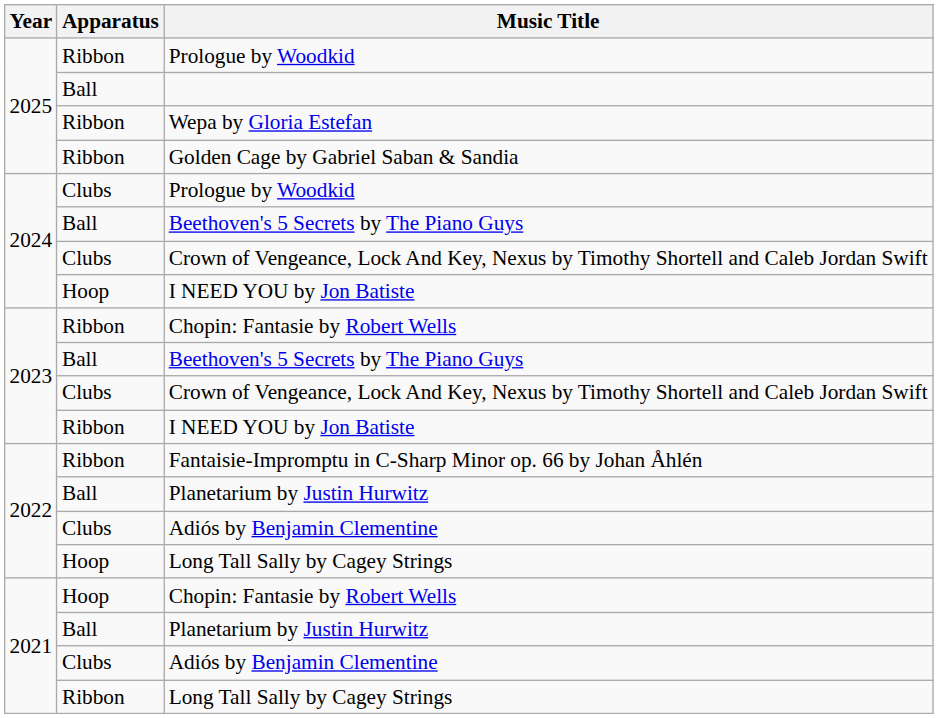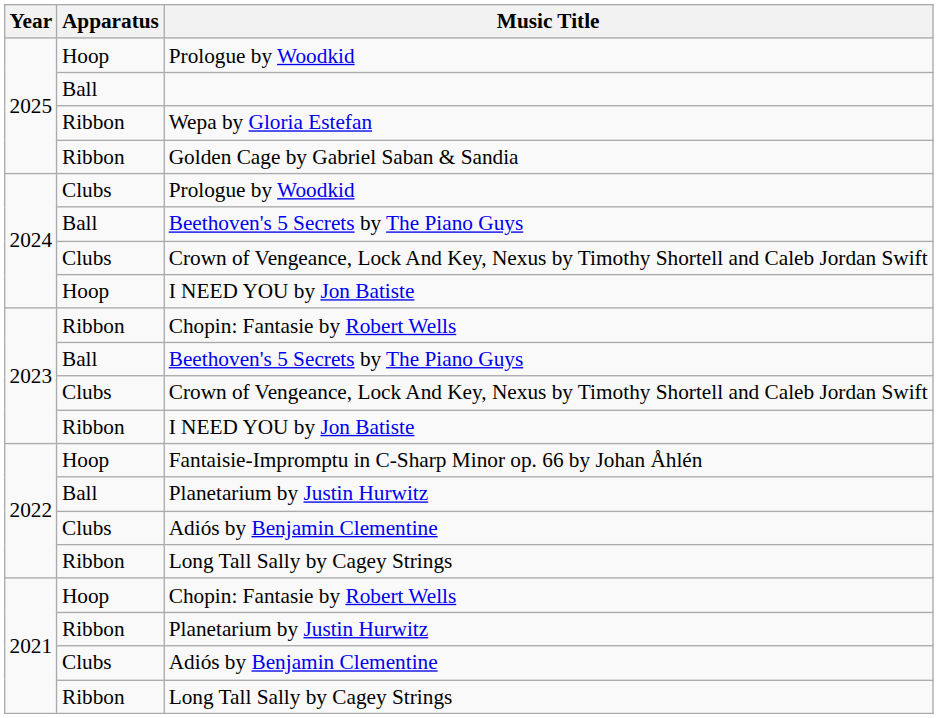2025 / Prologue by Woodkid | Apparatus: Ribbon -> Hoop
Fantaisie-Impromptu in C-Sharp Minor op. 66 by Johan Åhlén | Apparatus: Ribbon -> Hoop
2022 / Long Tall Sally by Cagey Strings | Apparatus: Hoop -> Ribbon
2021 / Planetarium by Justin Hurwitz | Apparatus: Ball -> Ribbon
